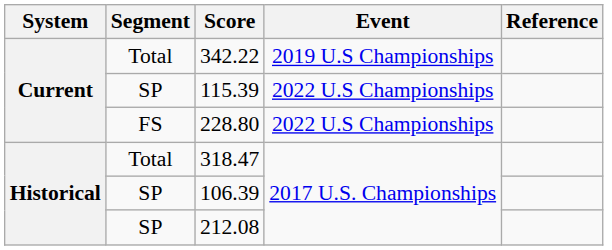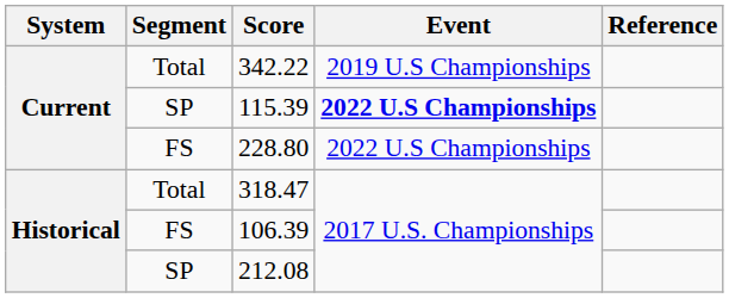115.39 | Event: normal -> bold
106.39 | Segment: SP -> FS
